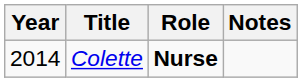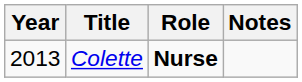Colette | Year: 2014 -> 2013
